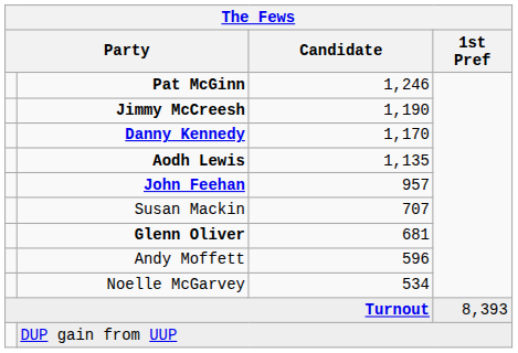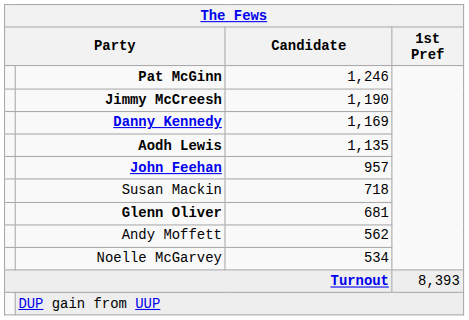Danny Kennedy | Candidate: 1,170 -> 1,169
Susan Mackin | Candidate: 707 -> 718
Andy Moffett | Candidate: 596 -> 562
